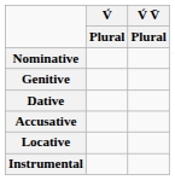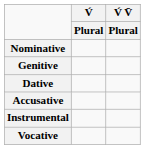- row: Locative
+ row: Vocative
